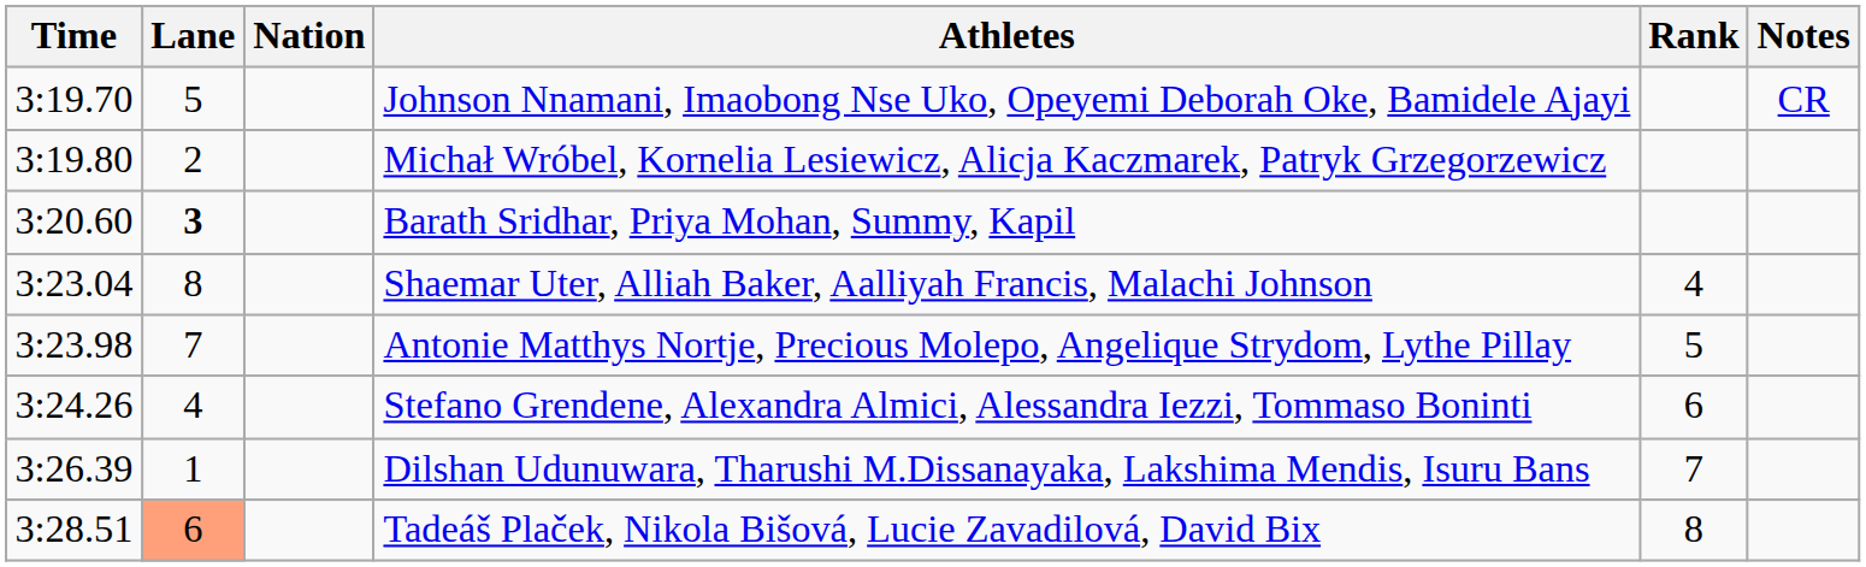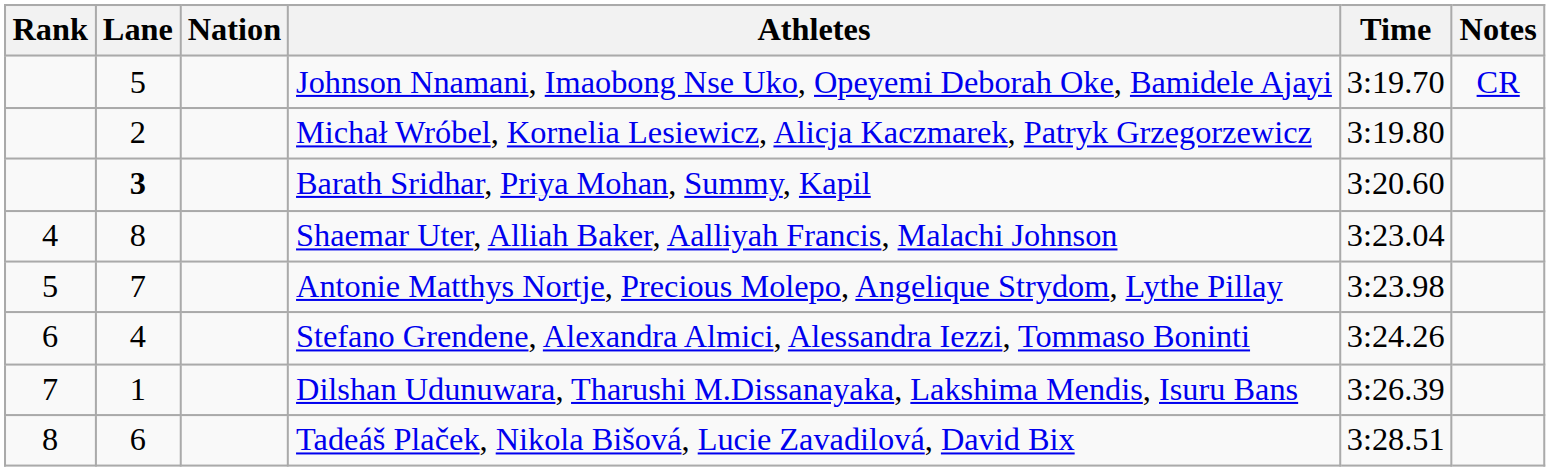columns swapped: Rank <-> Time
Tadeáš Plaček, Nikola Bišová, Lucie Zavadilová, David Bix | Lane: lightsalmon background -> no background
